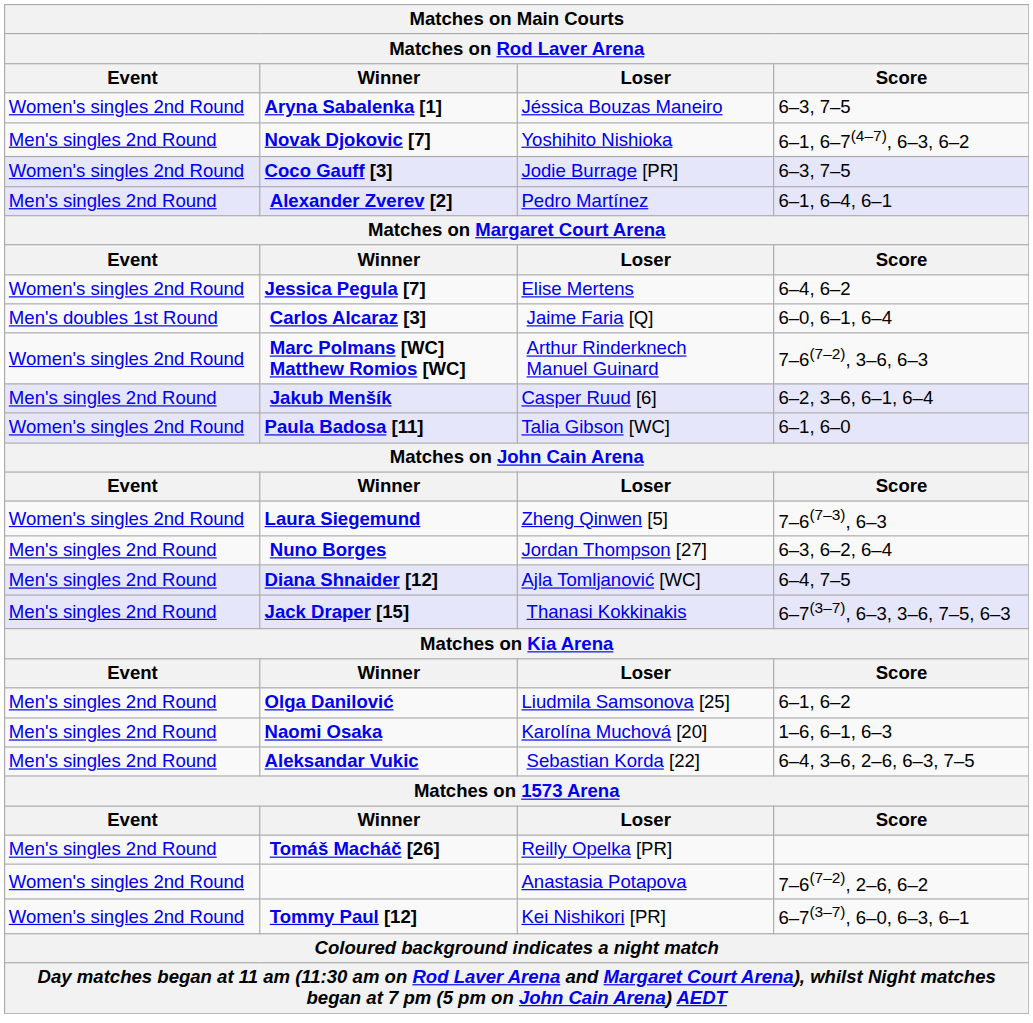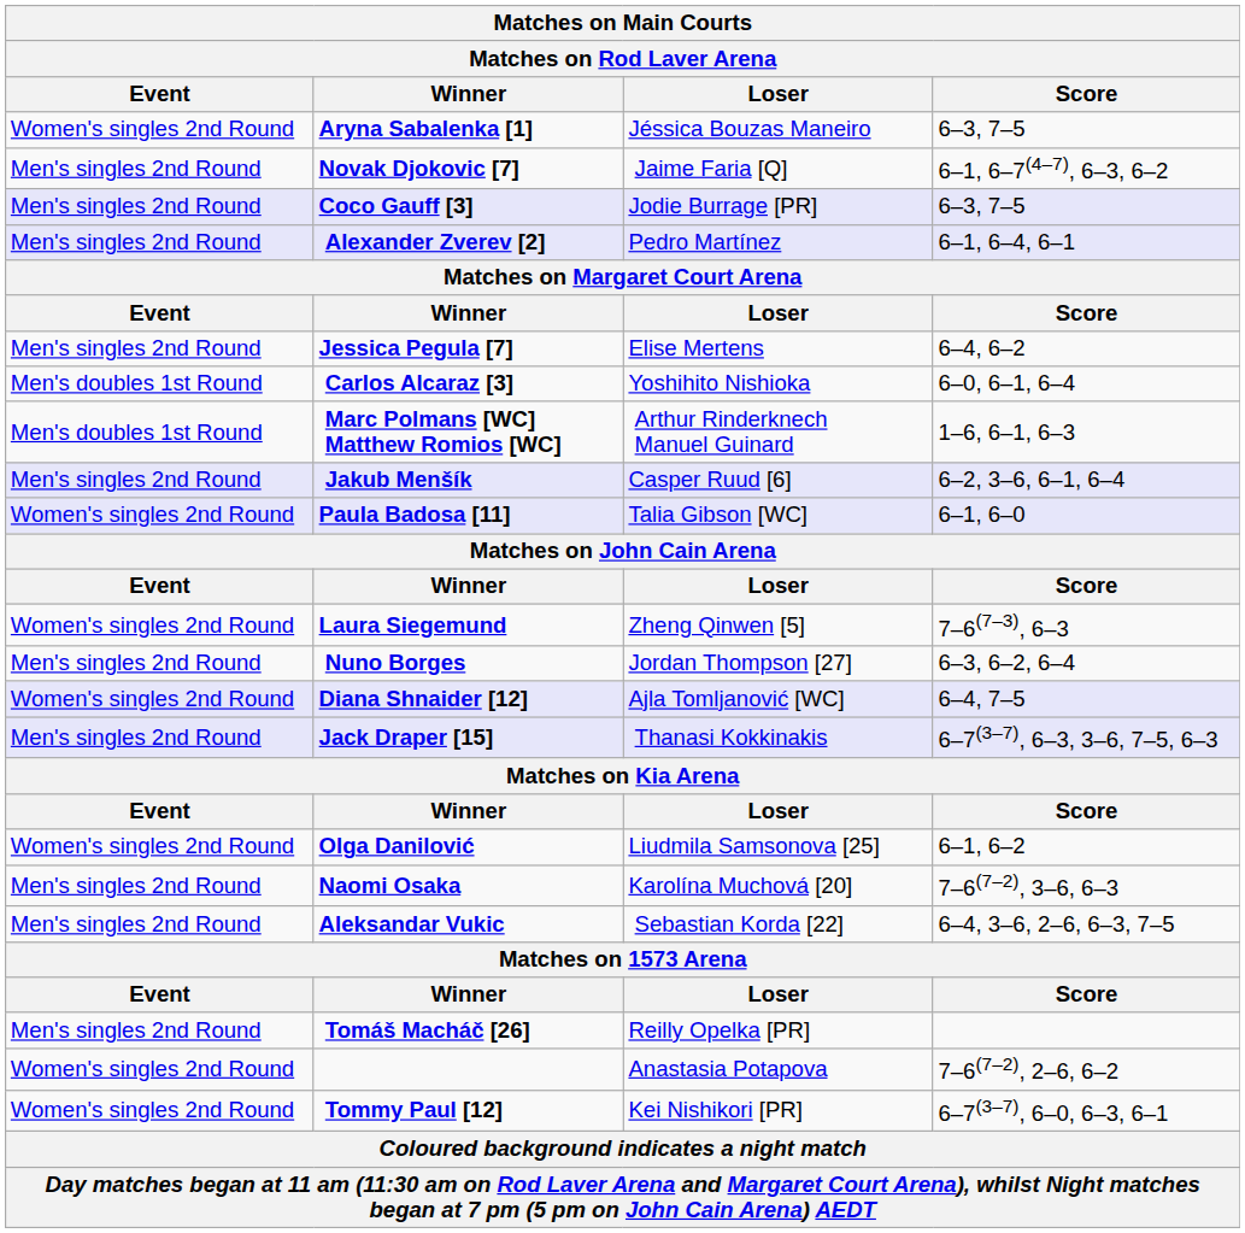Novak Djokovic [7] | Loser: Yoshihito Nishioka -> Jaime Faria [Q]
Coco Gauff [3] | Event: Women's singles 2nd Round -> Men's singles 2nd Round
Jessica Pegula [7] | Event: Women's singles 2nd Round -> Men's singles 2nd Round
Carlos Alcaraz [3] | Loser: Jaime Faria [Q] -> Yoshihito Nishioka
Marc Polmans [WC] Matthew Romios [WC] | Event: Women's singles 2nd Round -> Men's doubles 1st Round
Marc Polmans [WC] Matthew Romios [WC] | Score: 7–6(7–2), 3–6, 6–3 -> 1–6, 6–1, 6–3
Diana Shnaider [12] | Event: Men's singles 2nd Round -> Women's singles 2nd Round
Olga Danilović | Event: Men's singles 2nd Round -> Women's singles 2nd Round
Naomi Osaka | Score: 1–6, 6–1, 6–3 -> 7–6(7–2), 3–6, 6–3
